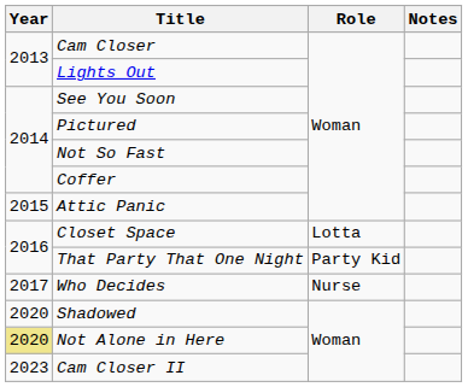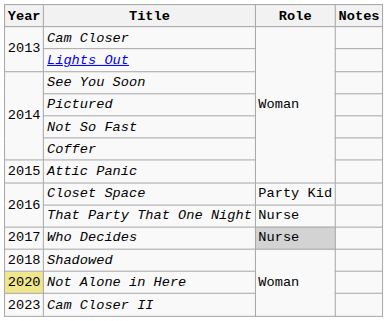Closet Space | Role: Lotta -> Party Kid
That Party That One Night | Role: Party Kid -> Nurse
Who Decides | Role: no background -> lightgrey background
Shadowed | Year: 2020 -> 2018
